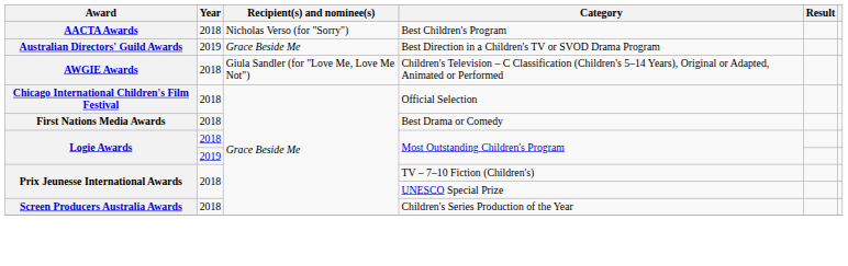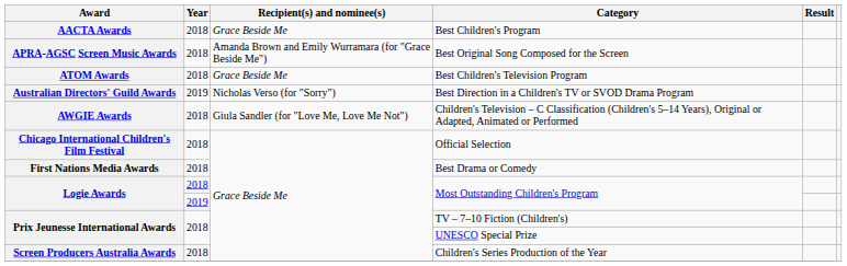Best Children's Program | Recipient(s) and nominee(s): Nicholas Verso (for "Sorry") -> Grace Beside Me
+ row: APRA-AGSC Screen Music Awards | 2018 | Amanda Brown and Emily Wurramara (for "Grace Beside Me") | Best Original Song Composed for the Screen
+ row: ATOM Awards | 2018 | Grace Beside Me | Best Children's Television Program
Best Direction in a Children's TV or SVOD Drama Program | Recipient(s) and nominee(s): Grace Beside Me -> Nicholas Verso (for "Sorry")
